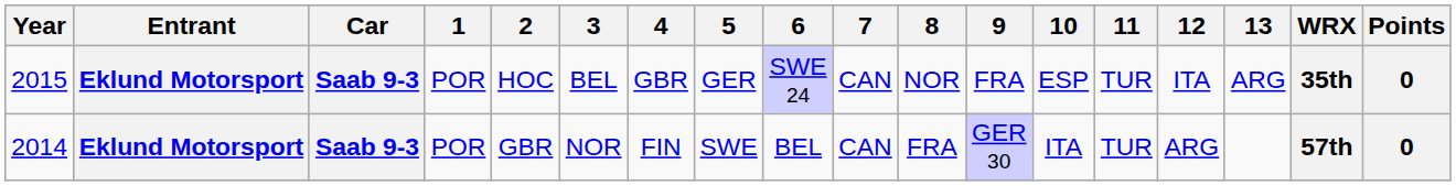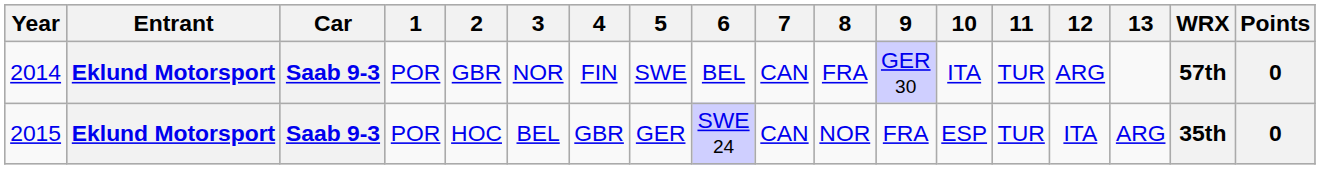rows swapped: 2014 <-> 2015
